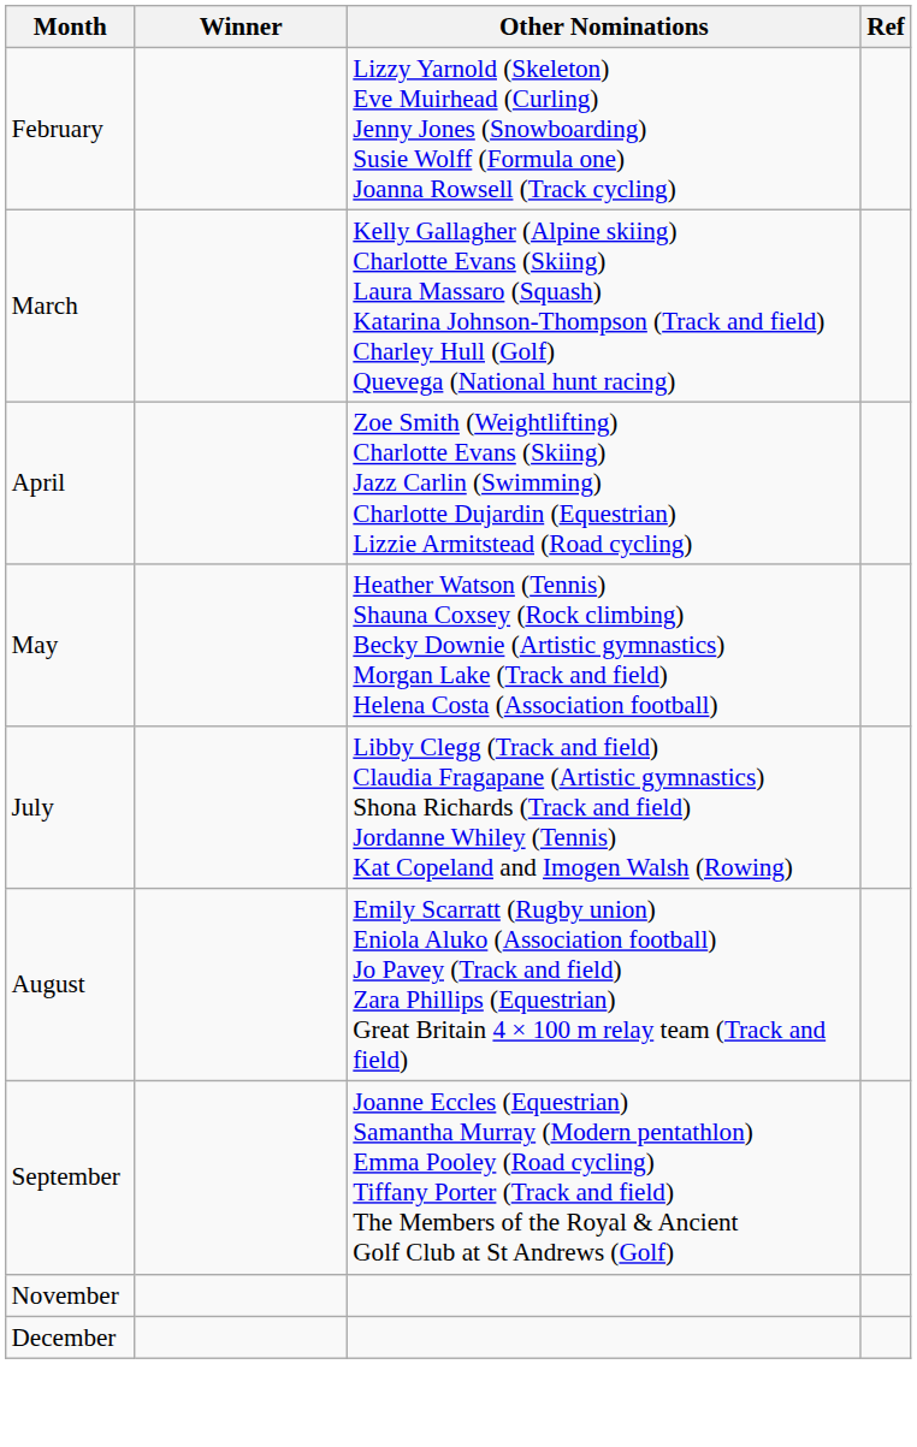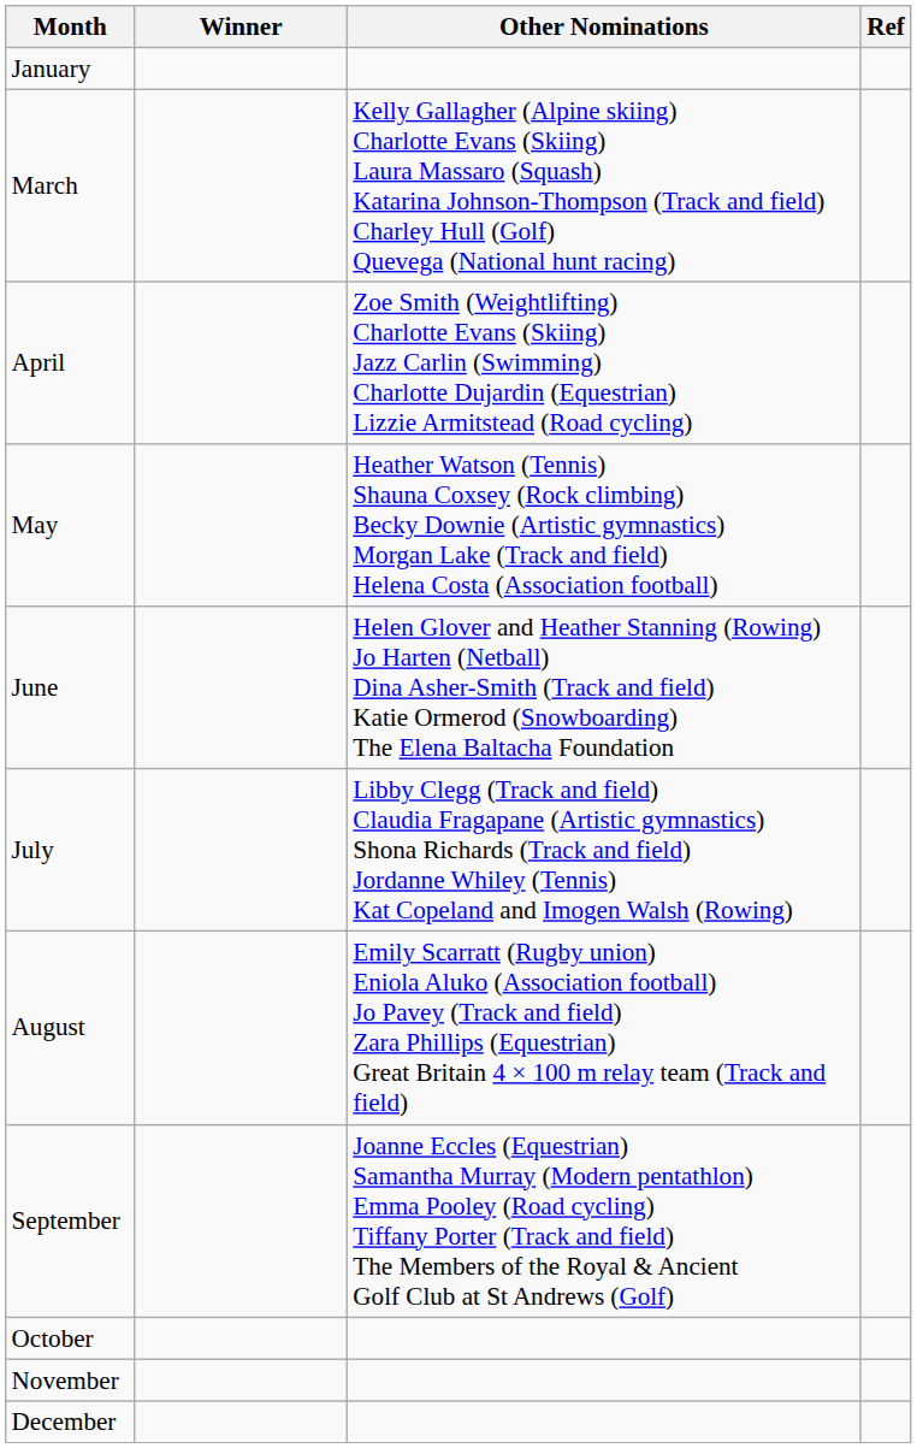+ row: January
- row: February | Lizzy Yarnold (Skeleton) Eve Muirhead (Curling) Jenny Jones (Snowboarding) Susie Wolff (Formula one) Joanna Rowsell (Track cycling)
+ row: June | Helen Glover and Heather Stanning (Rowing) Jo Harten (Netball) Dina Asher-Smith (Track and field) Katie Ormerod (Snowboarding) The Elena Baltacha Foundation
+ row: October
